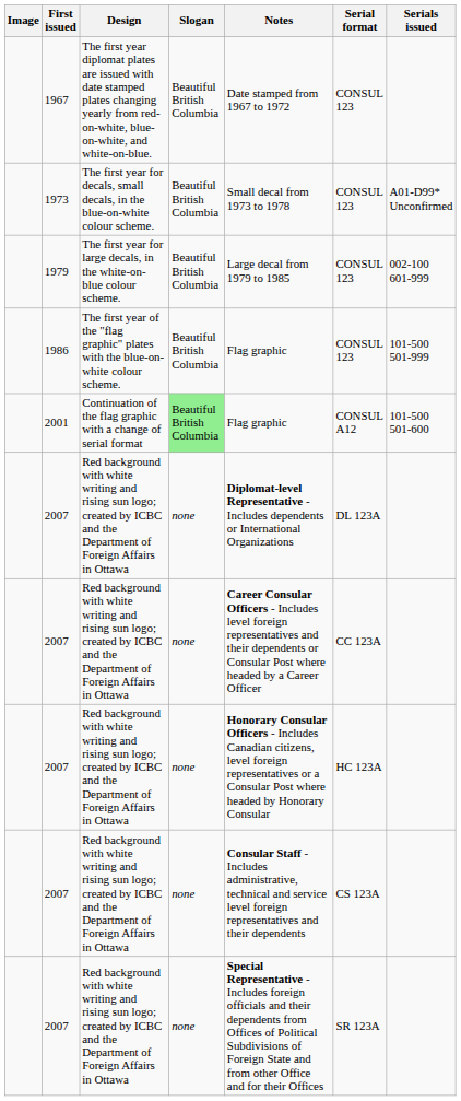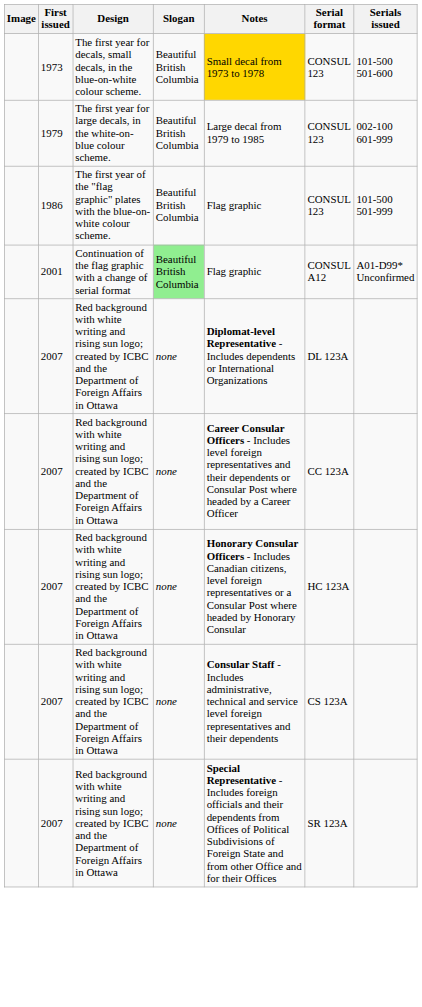- row: 1967 | The first year diplomat plates are issued with date stamped plates changing yearly from red-on-white, blue-on-white, and white-on-blue. | Beautiful British Columbia | Date stamped from 1967 to 1972 | CONSUL 123
1973 | Notes: no background -> gold background
1973 | Serials issued: A01-D99* Unconfirmed -> 101-500 501-600
2001 | Serials issued: 101-500 501-600 -> A01-D99* Unconfirmed
